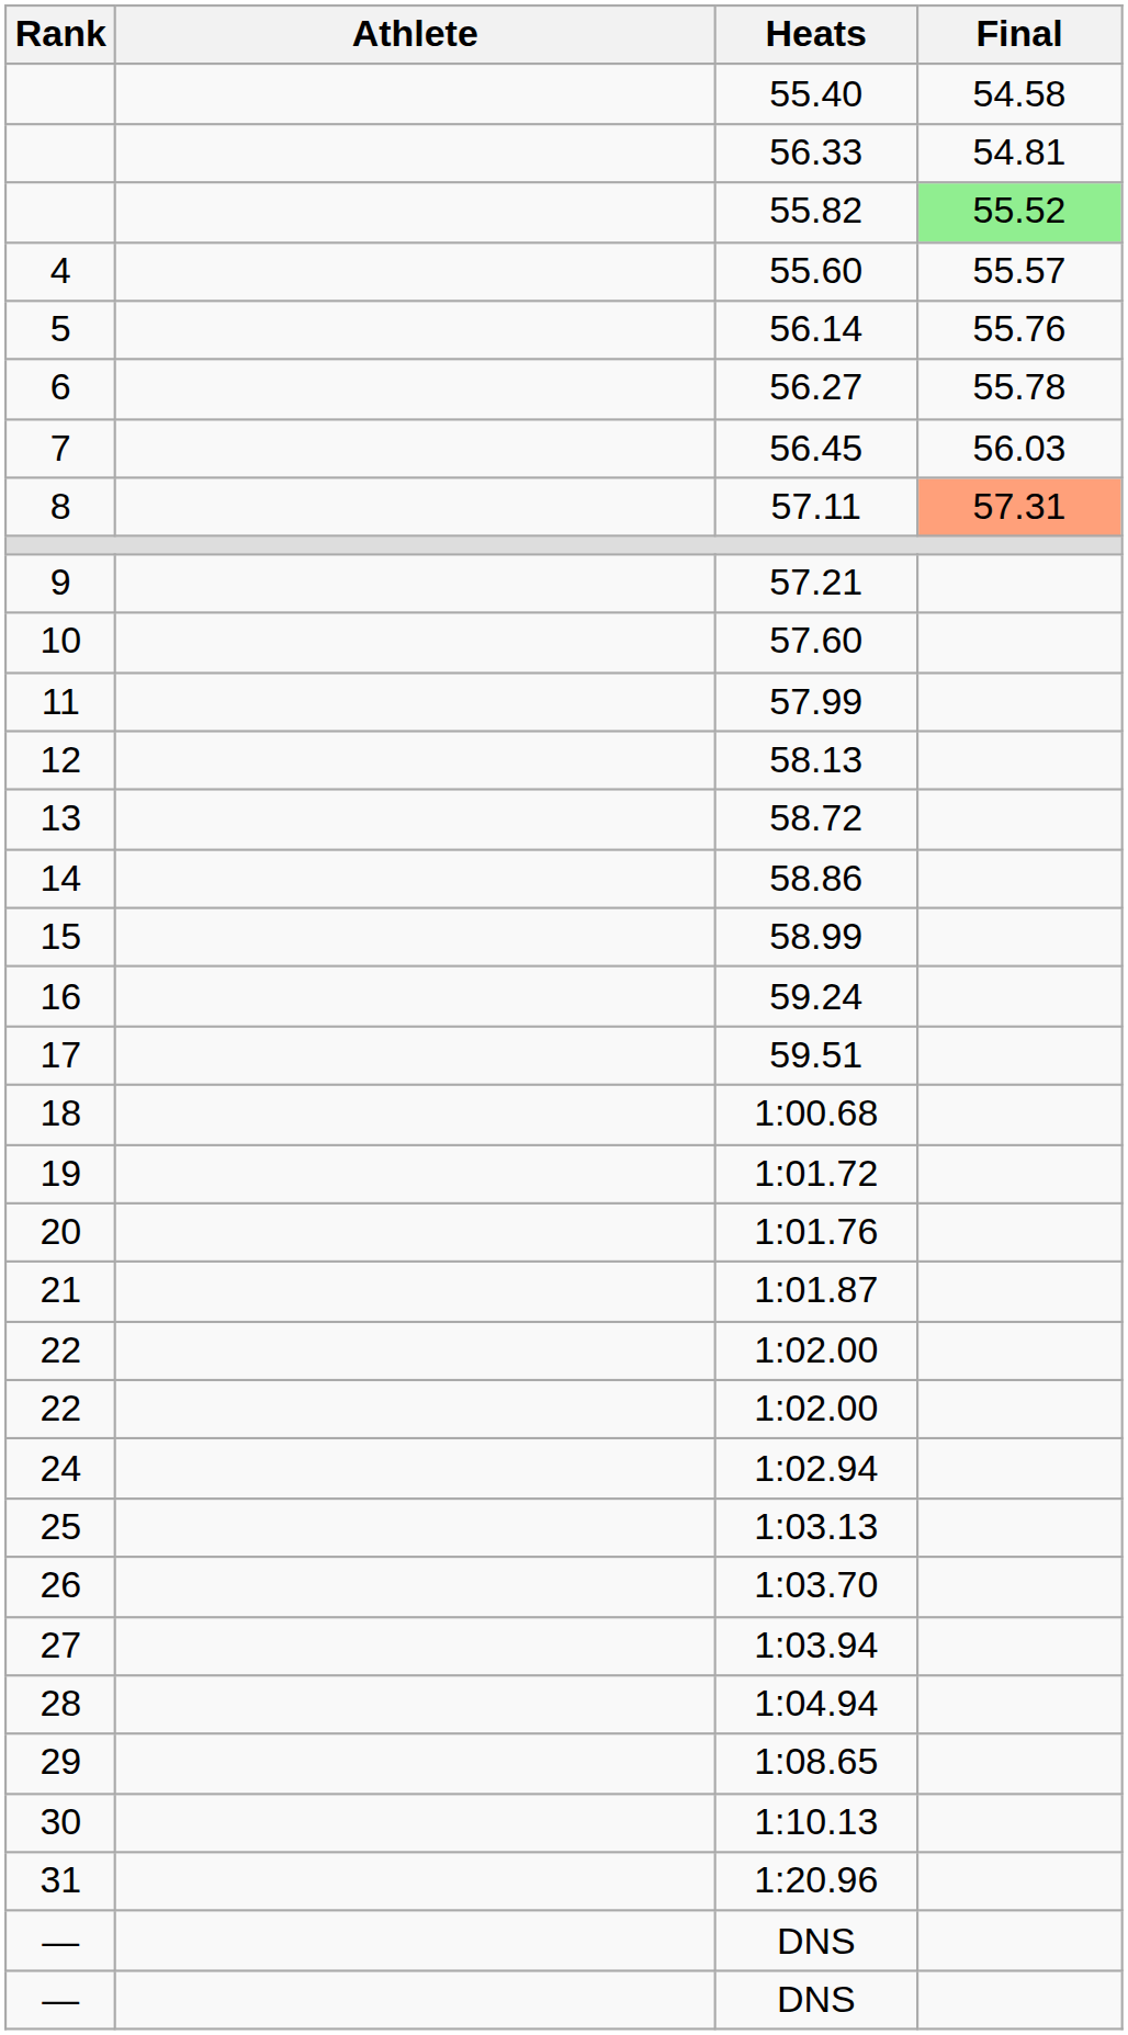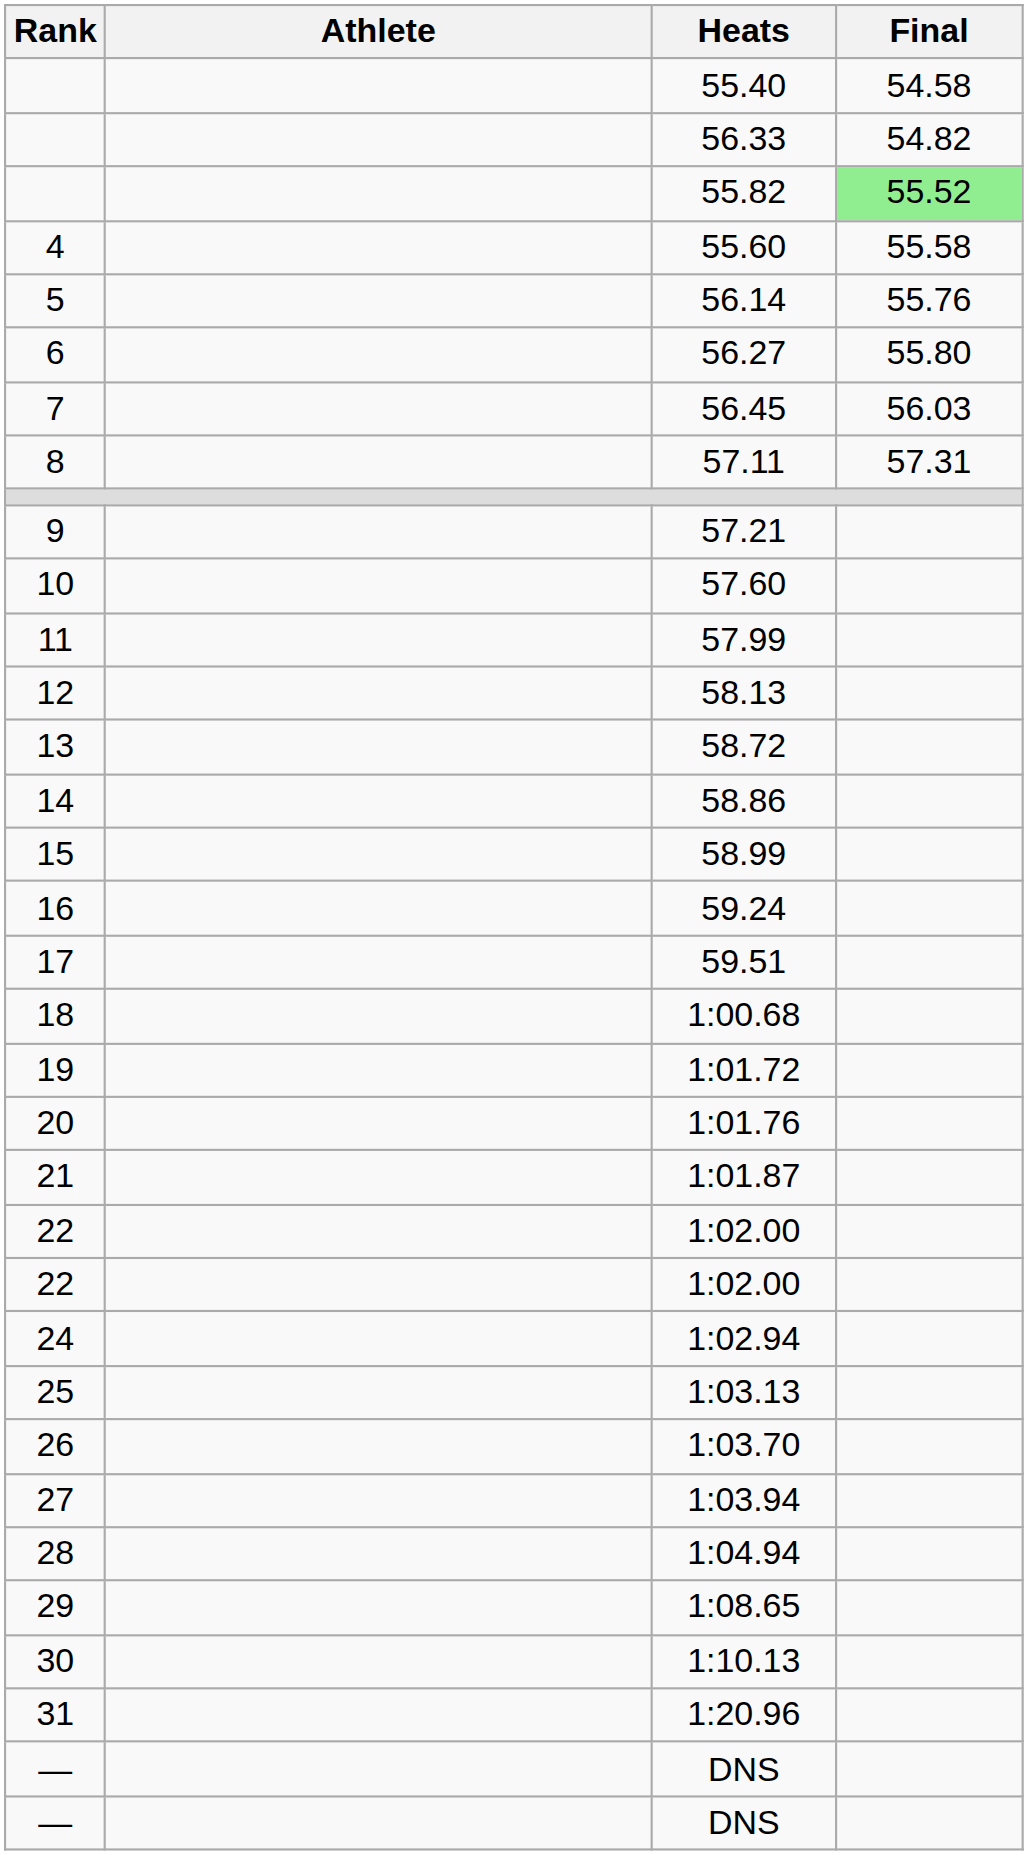56.33 | Final: 54.81 -> 54.82
55.60 | Final: 55.57 -> 55.58
56.27 | Final: 55.78 -> 55.80
57.11 | Final: lightsalmon background -> no background
